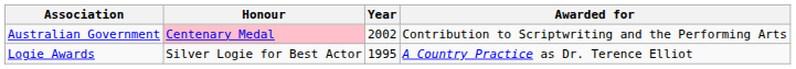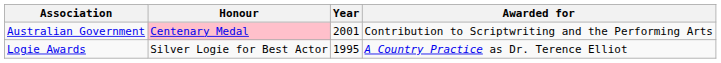Australian Government | Year: 2002 -> 2001
